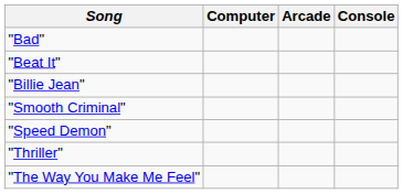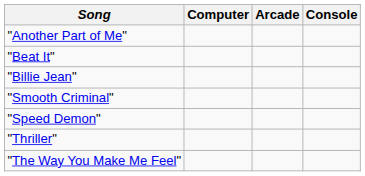+ row: "Another Part of Me"
- row: "Bad"
